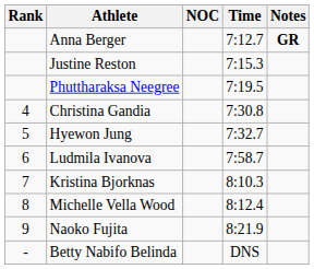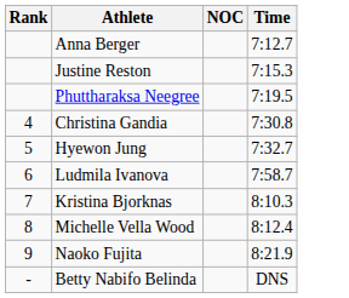- column: Notes | GR
